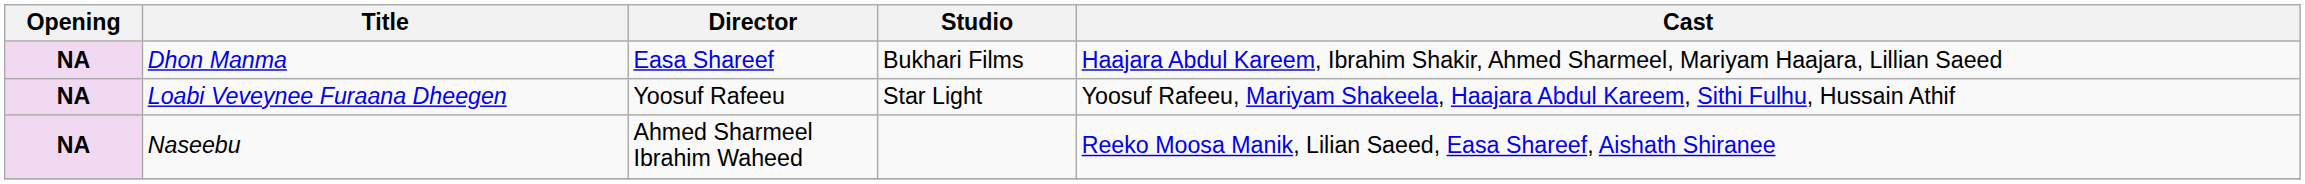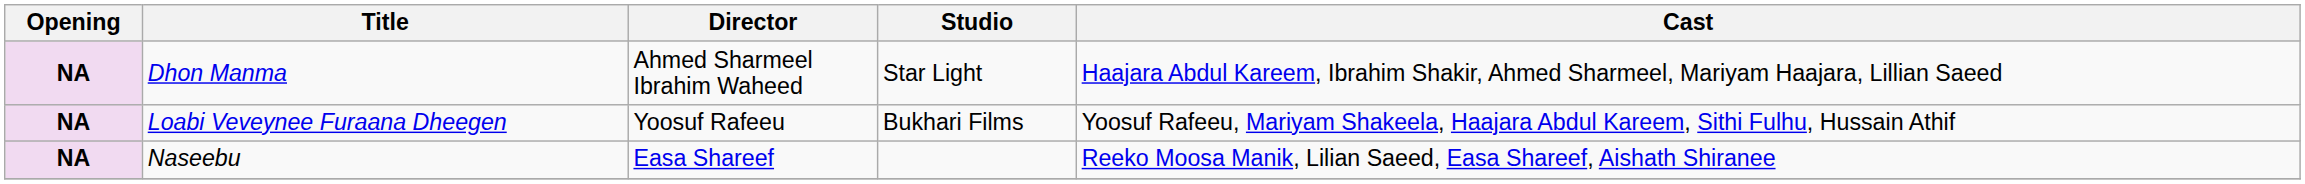Dhon Manma | Director: Easa Shareef -> Ahmed Sharmeel Ibrahim Waheed
Dhon Manma | Studio: Bukhari Films -> Star Light
Loabi Veveynee Furaana Dheegen | Studio: Star Light -> Bukhari Films
Naseebu | Director: Ahmed Sharmeel Ibrahim Waheed -> Easa Shareef
